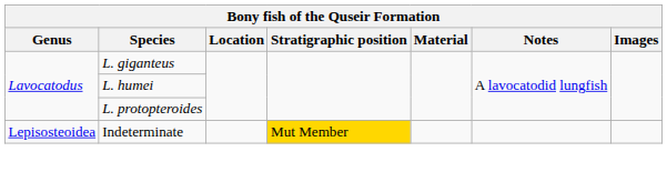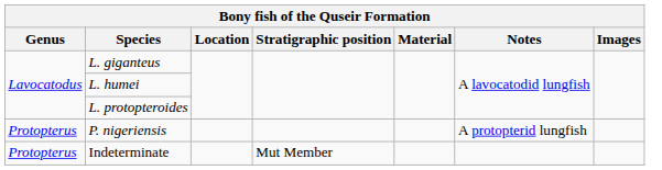+ row: Protopterus | P. nigeriensis | A protopterid lungfish
Indeterminate | Genus: Lepisosteoidea -> Protopterus
Indeterminate | Stratigraphic position: gold background -> no background
